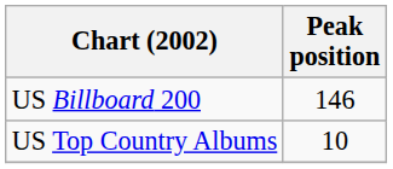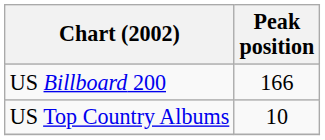US Billboard 200 | Peak position: 146 -> 166
